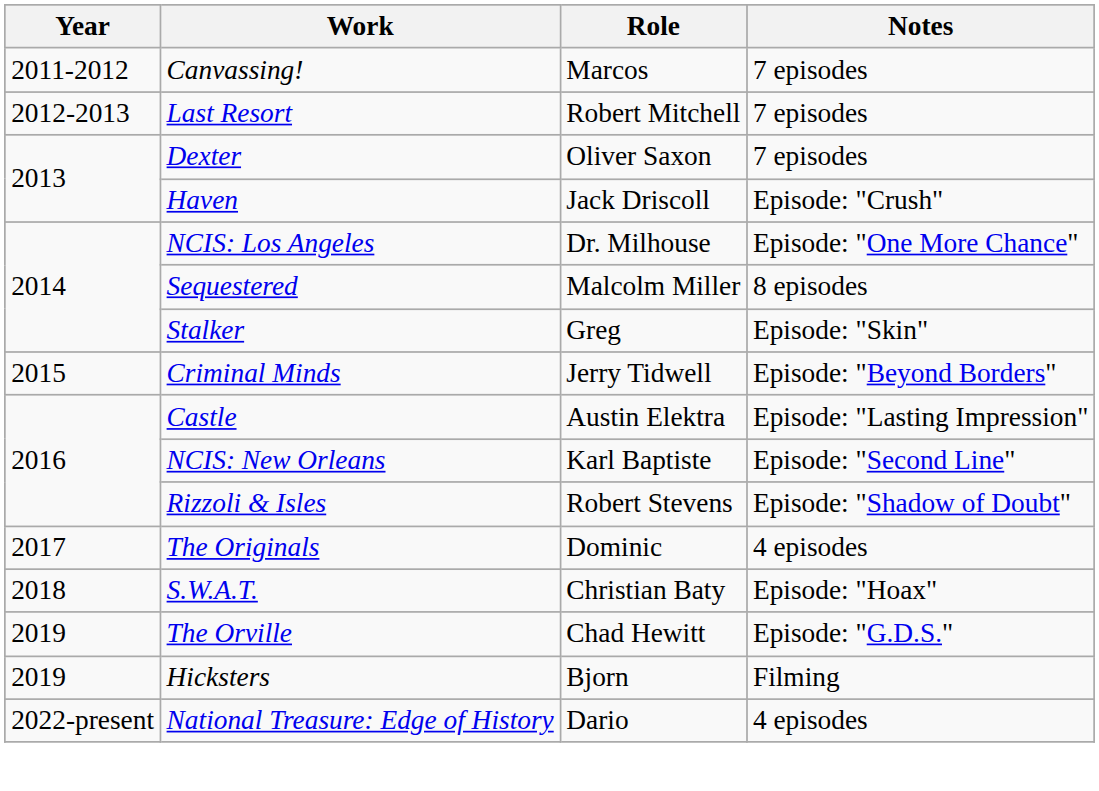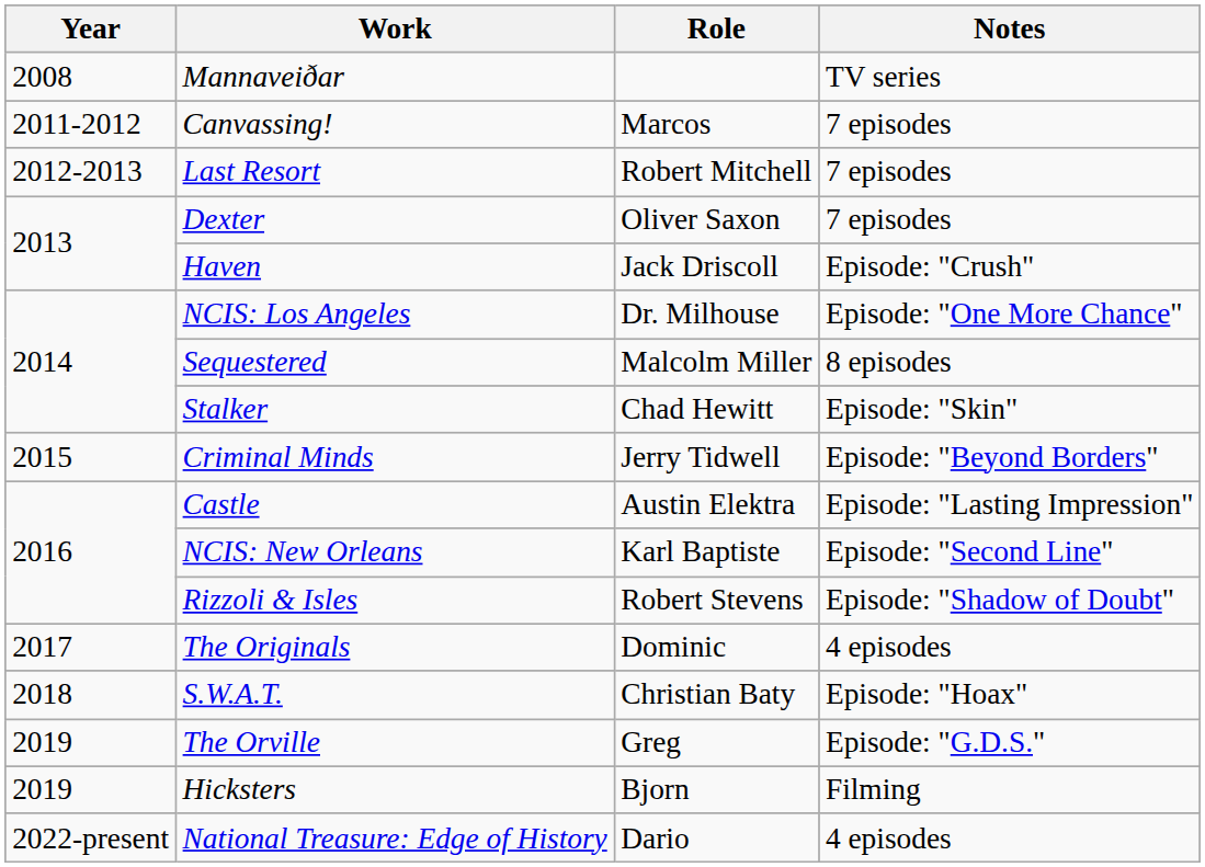+ row: 2008 | Mannaveiðar | TV series
Stalker | Role: Greg -> Chad Hewitt
The Orville | Role: Chad Hewitt -> Greg
